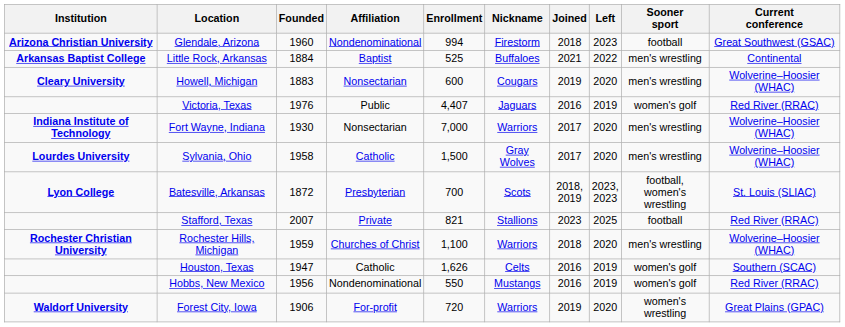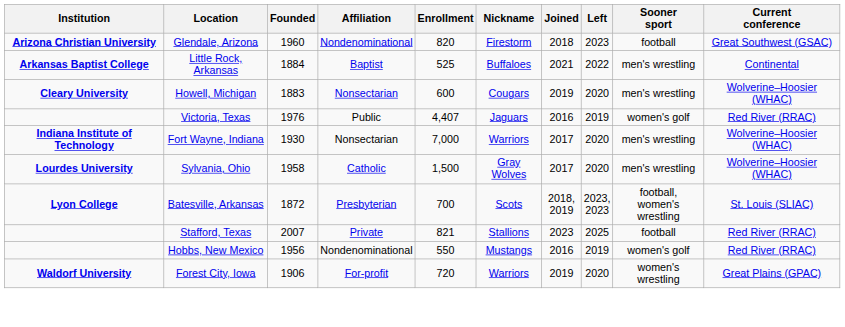Glendale, Arizona | Enrollment: 994 -> 820
- row: Rochester Christian University | Rochester Hills, Michigan | 1959 | Churches of Christ | 1,100 | Warriors | 2018 | 2020 | men's wrestling | Wolverine–Hoosier (WHAC)
- row: Houston, Texas | 1947 | Catholic | 1,626 | Celts | 2016 | 2019 | women's golf | Southern (SCAC)
